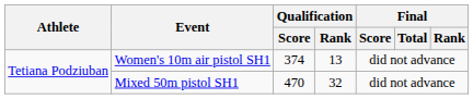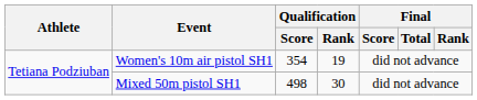Women's 10m air pistol SH1 | Qualification / Score: 374 -> 354
Women's 10m air pistol SH1 | Qualification / Rank: 13 -> 19
Mixed 50m pistol SH1 | Qualification / Score: 470 -> 498
Mixed 50m pistol SH1 | Qualification / Rank: 32 -> 30
